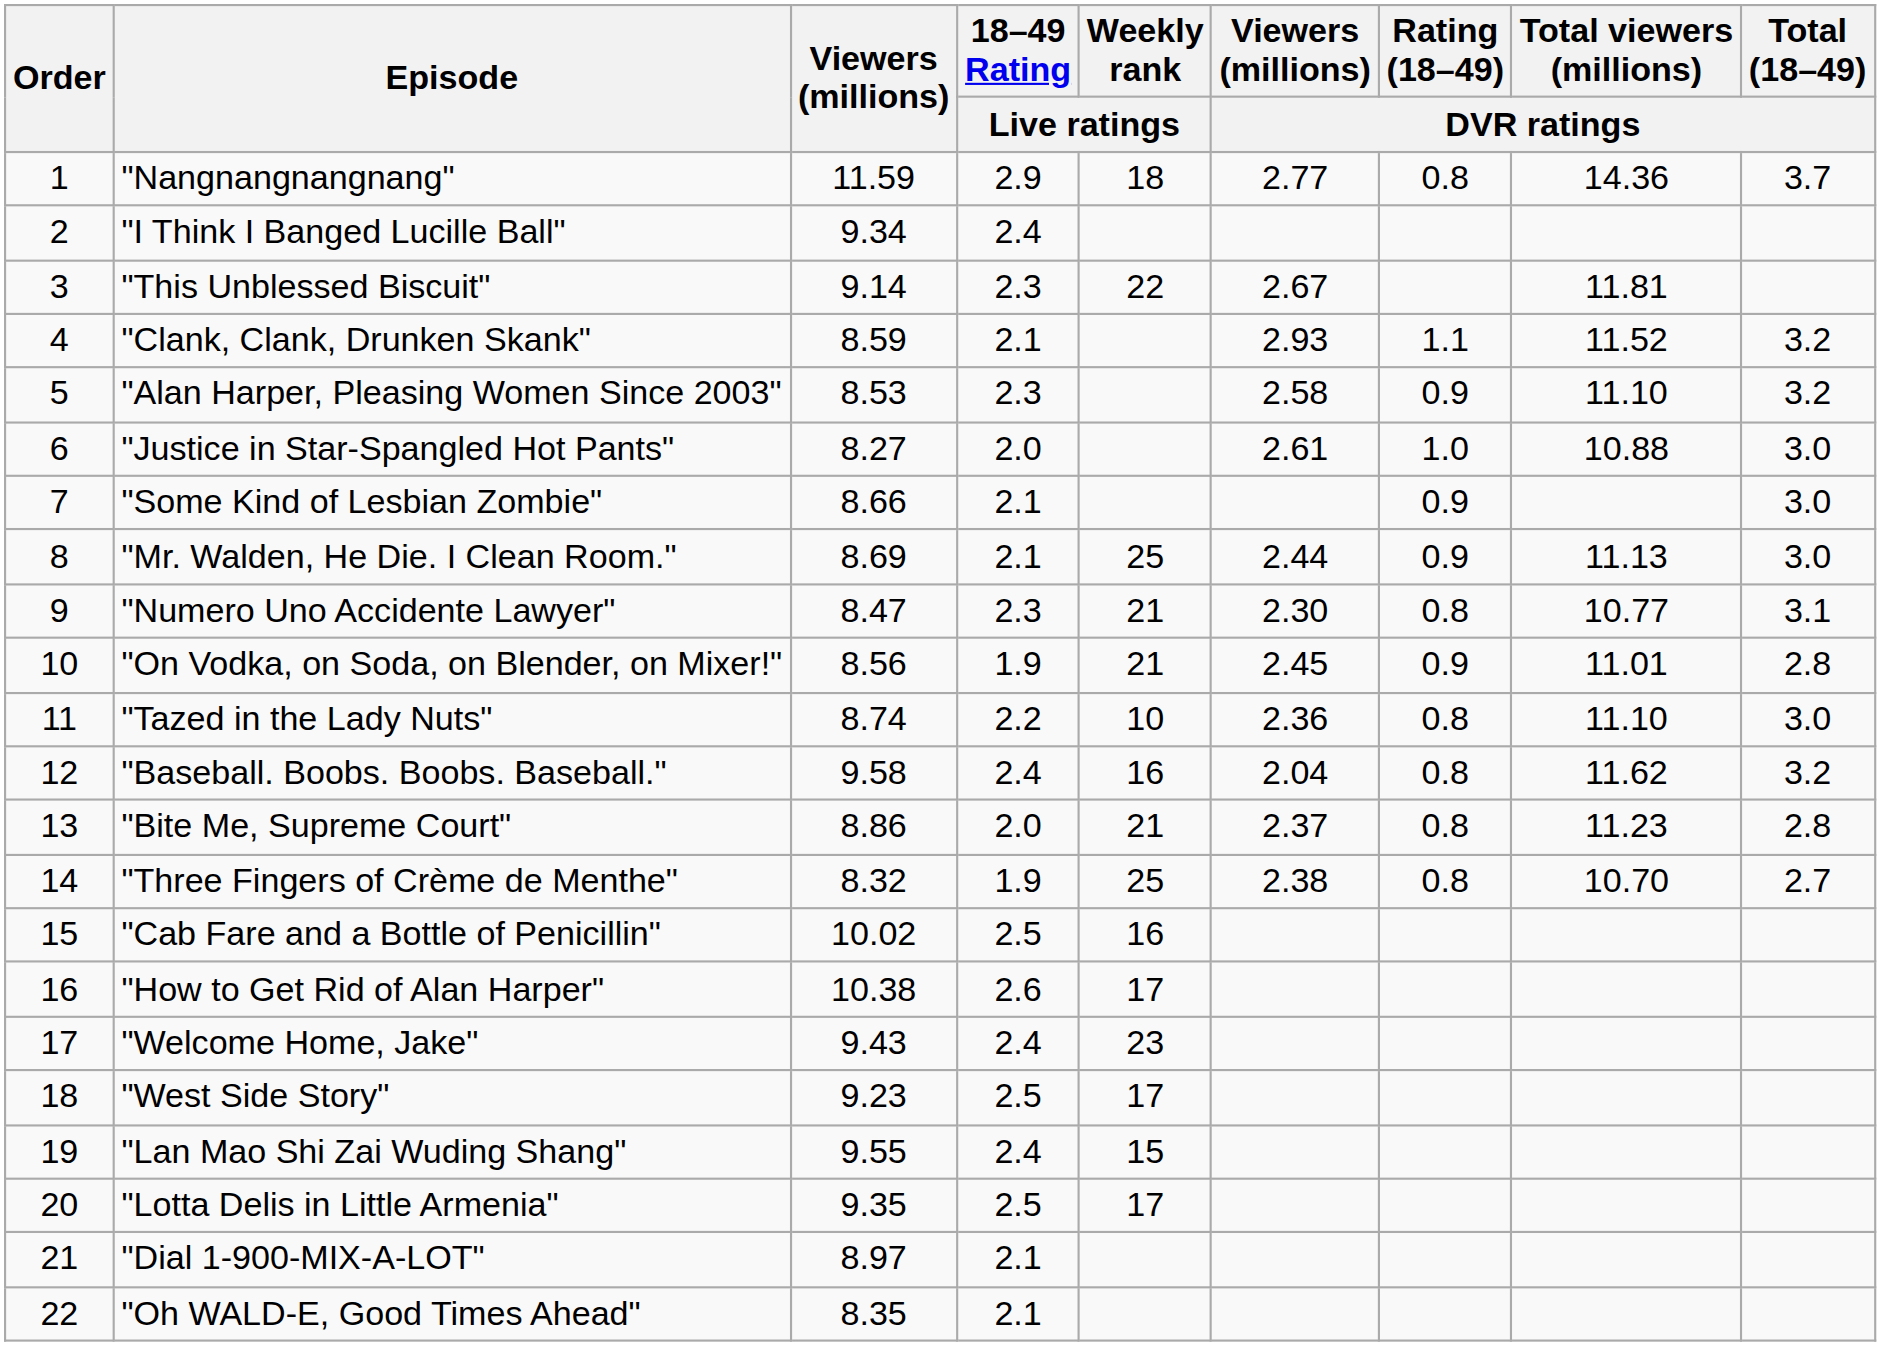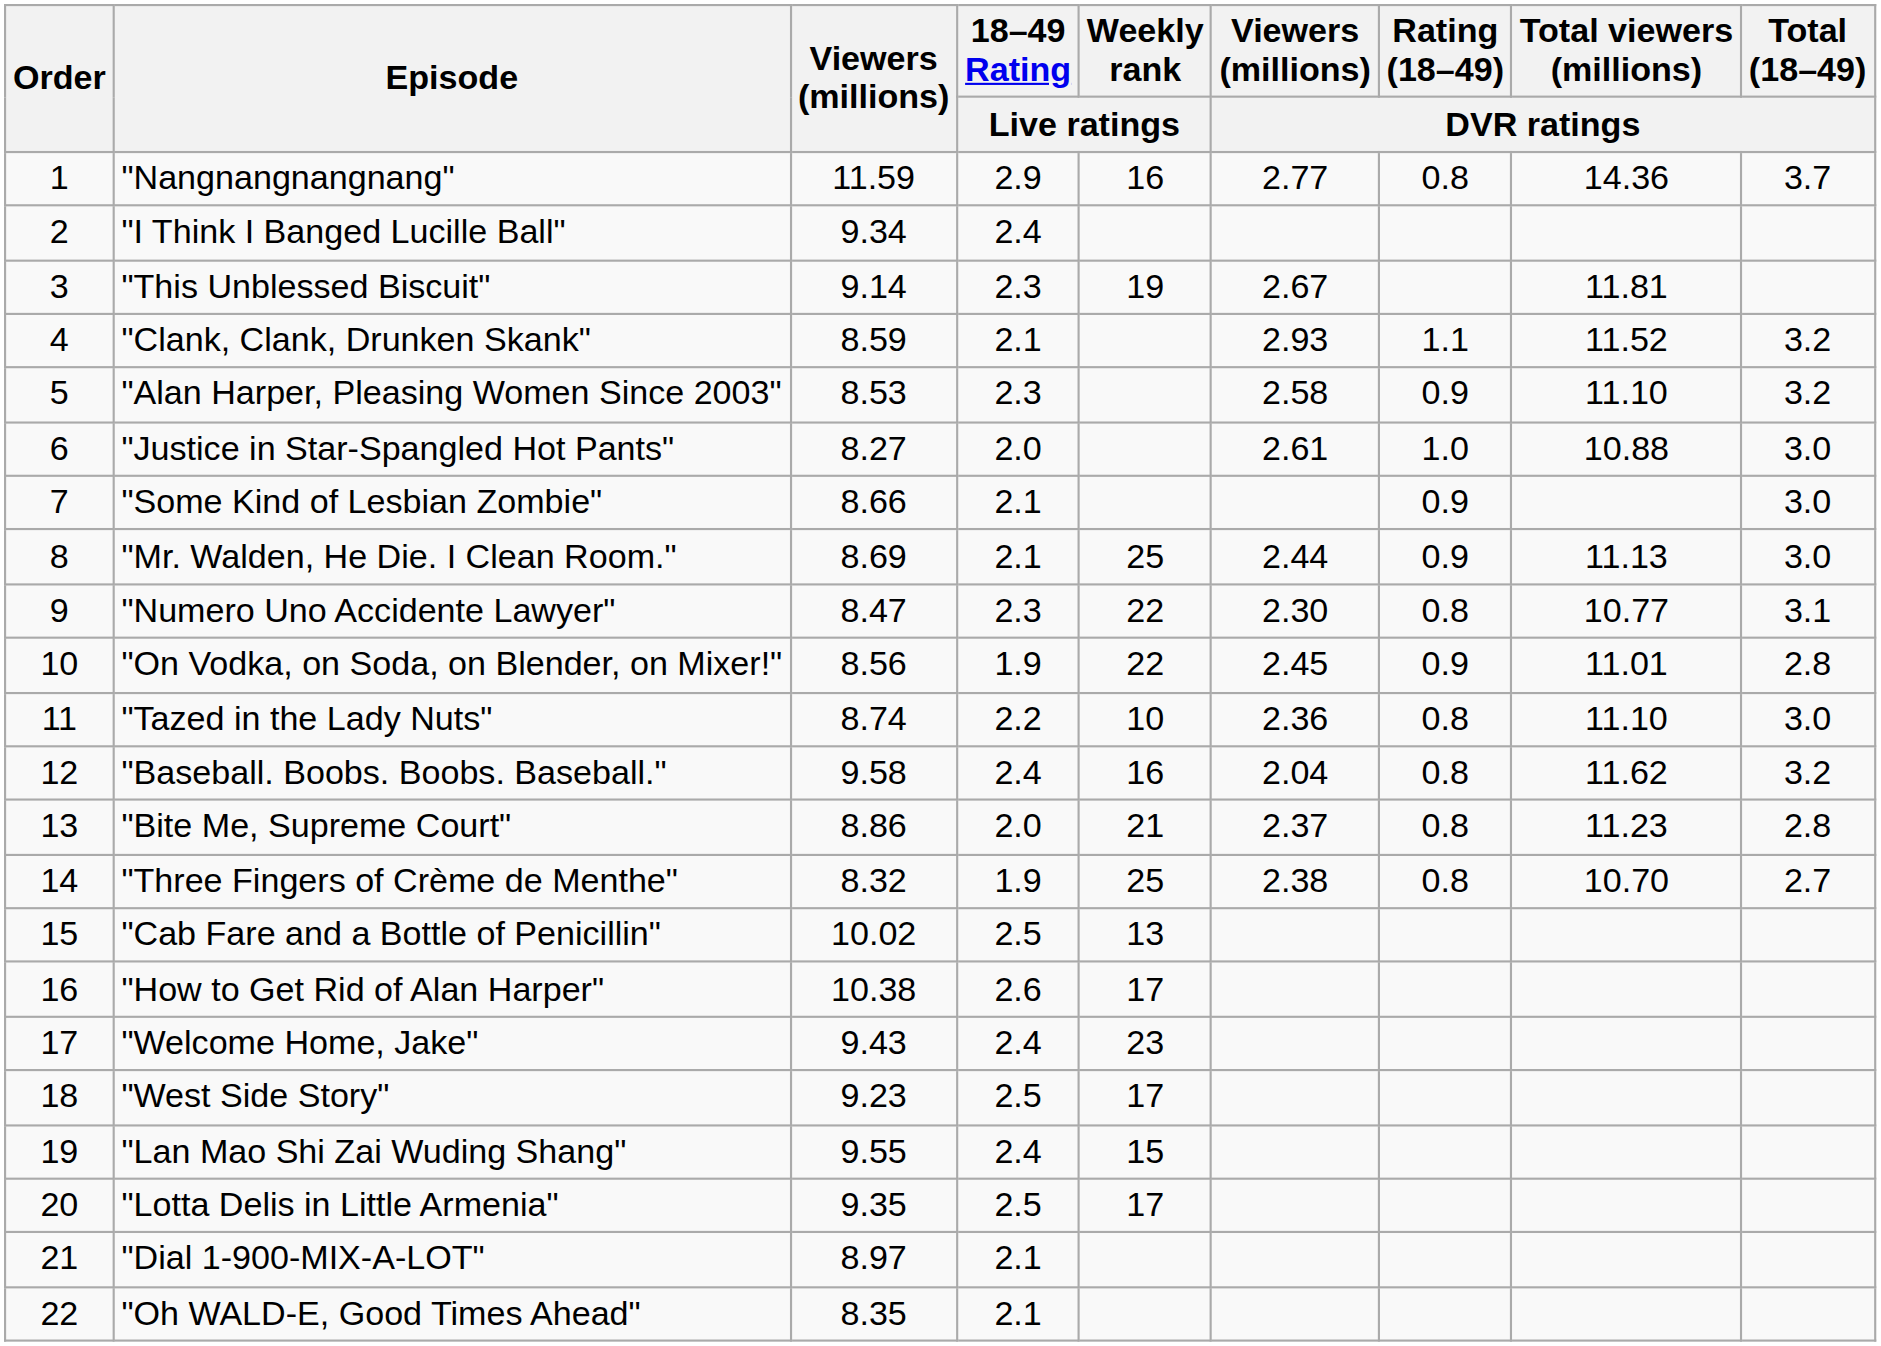"Nangnangnangnang" | Weekly rank / Live ratings: 18 -> 16
"This Unblessed Biscuit" | Weekly rank / Live ratings: 22 -> 19
"Numero Uno Accidente Lawyer" | Weekly rank / Live ratings: 21 -> 22
"On Vodka, on Soda, on Blender, on Mixer!" | Weekly rank / Live ratings: 21 -> 22
"Cab Fare and a Bottle of Penicillin" | Weekly rank / Live ratings: 16 -> 13
